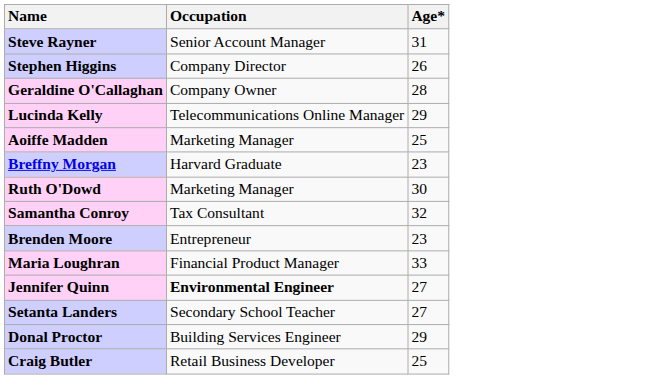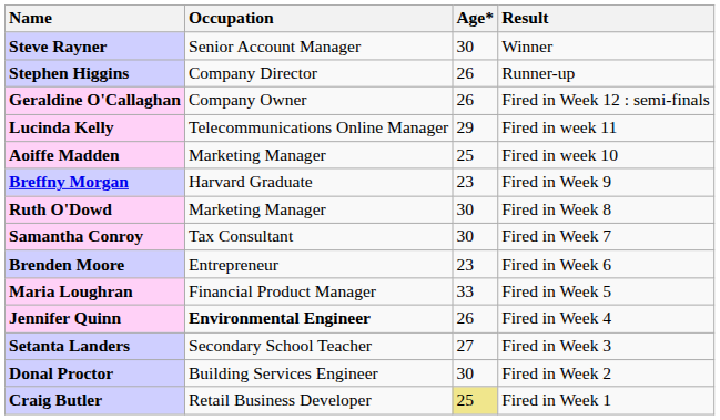+ column: Result | Winner | Runner-up | Fired in Week 12 : semi-finals | Fired in week 11 | Fired in week 10 | Fired in Week 9 | Fired in Week 8 | Fired in Week 7 | Fired in Week 6 | Fired in Week 5 | Fired in Week 4 | Fired in Week 3 | Fired in Week 2 | Fired in Week 1
Steve Rayner | Age*: 31 -> 30
Geraldine O'Callaghan | Age*: 28 -> 26
Samantha Conroy | Age*: 32 -> 30
Jennifer Quinn | Age*: 27 -> 26
Donal Proctor | Age*: 29 -> 30
Craig Butler | Age*: no background -> khaki background
